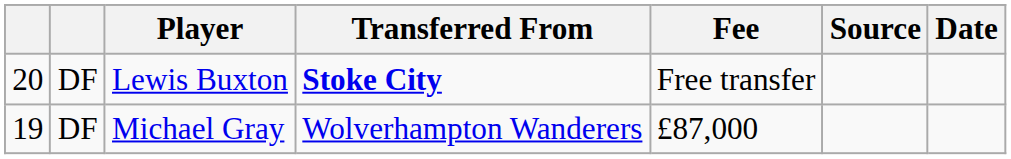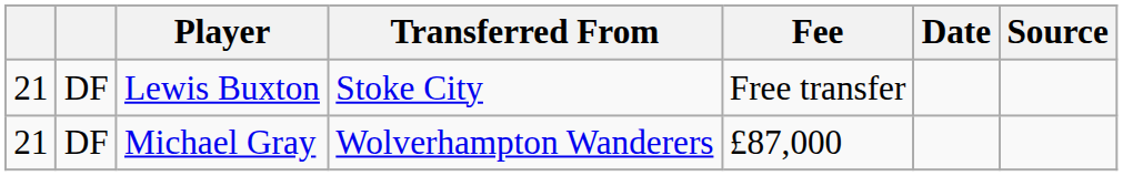columns swapped: Date <-> Source
Lewis Buxton | column 1: 20 -> 21
Lewis Buxton | Transferred From: bold -> normal
Michael Gray | column 1: 19 -> 21
